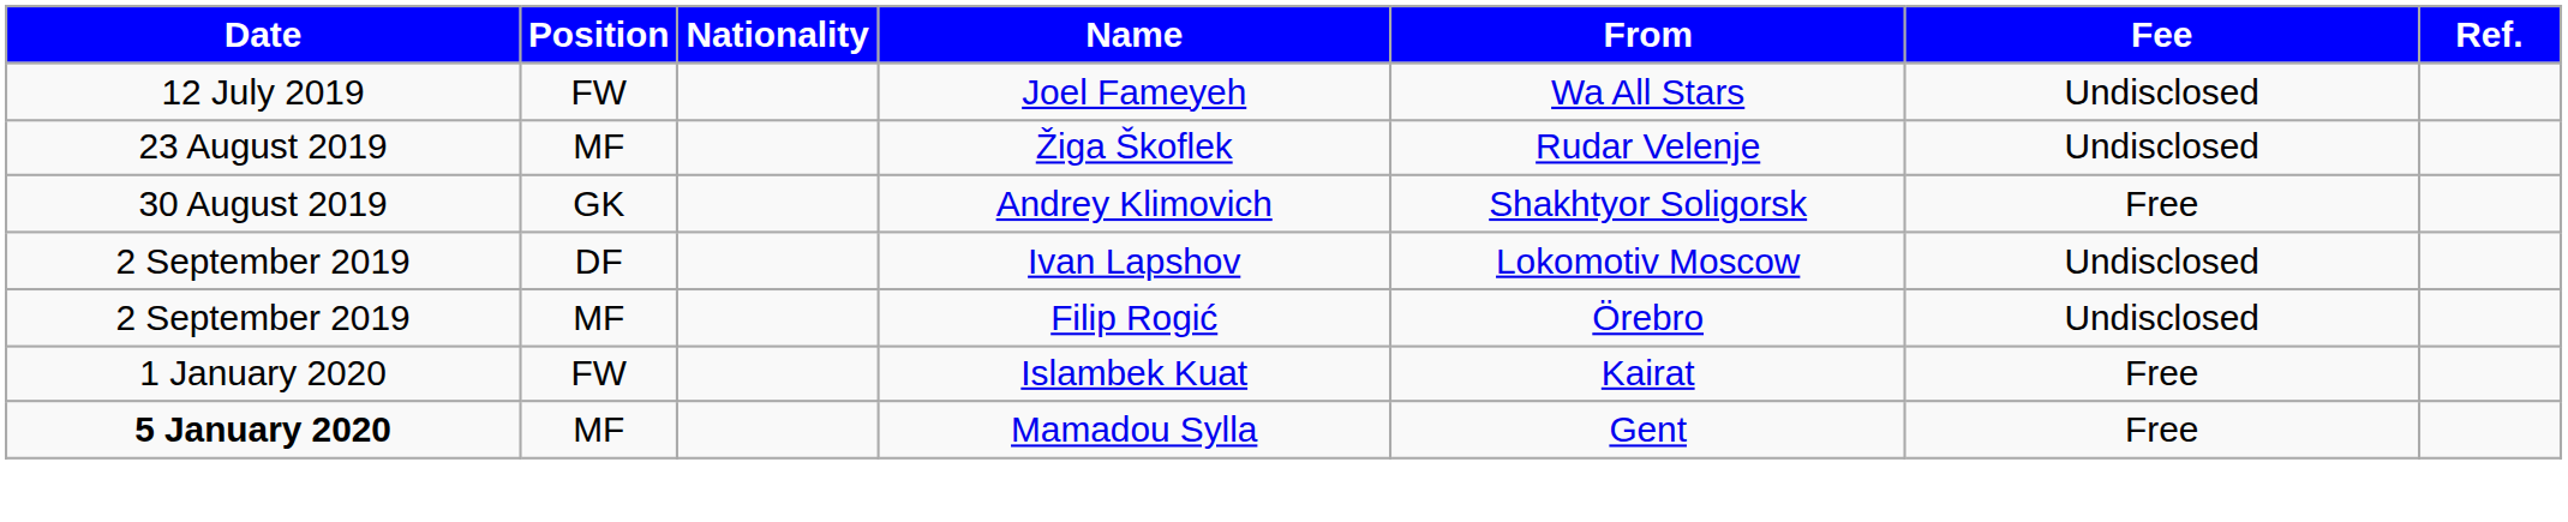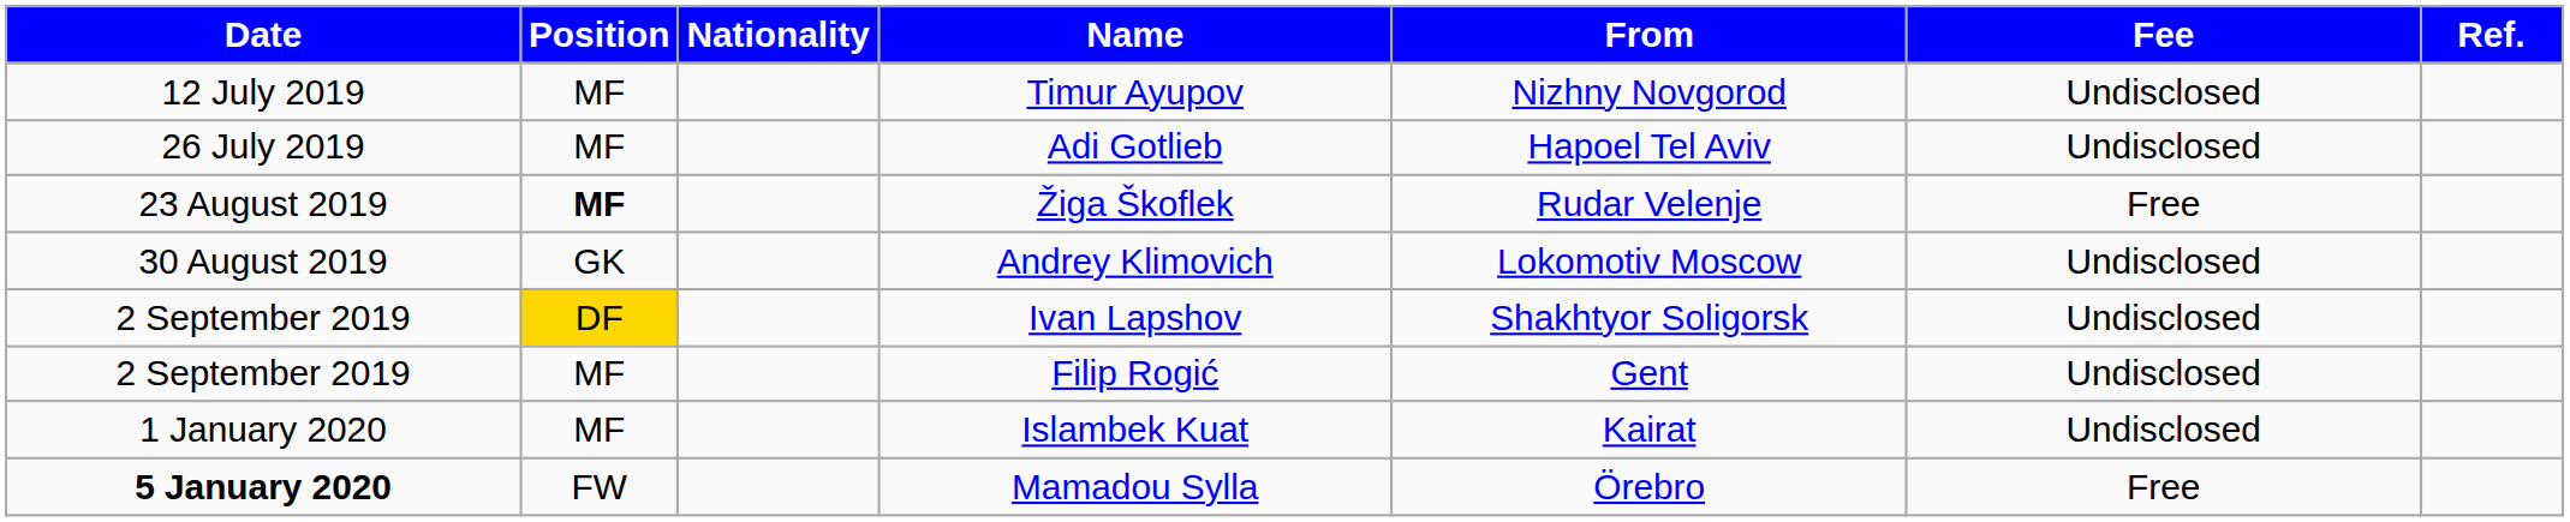+ row: 12 July 2019 | MF | Timur Ayupov | Nizhny Novgorod | Undisclosed
- row: 12 July 2019 | FW | Joel Fameyeh | Wa All Stars | Undisclosed
+ row: 26 July 2019 | MF | Adi Gotlieb | Hapoel Tel Aviv | Undisclosed
Žiga Škoflek | Position: normal -> bold
Žiga Škoflek | Fee: Undisclosed -> Free
Andrey Klimovich | From: Shakhtyor Soligorsk -> Lokomotiv Moscow
Andrey Klimovich | Fee: Free -> Undisclosed
Ivan Lapshov | Position: no background -> gold background
Ivan Lapshov | From: Lokomotiv Moscow -> Shakhtyor Soligorsk
Filip Rogić | From: Örebro -> Gent
Islambek Kuat | Position: FW -> MF
Islambek Kuat | Fee: Free -> Undisclosed
Mamadou Sylla | Position: MF -> FW
Mamadou Sylla | From: Gent -> Örebro
